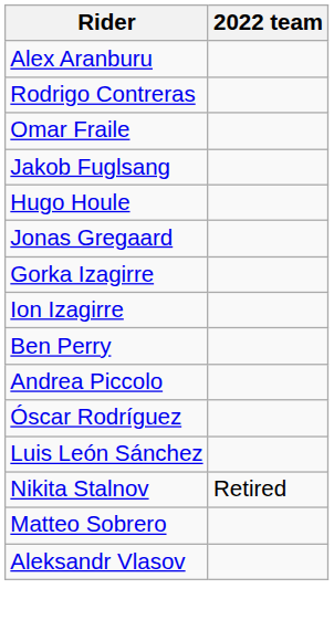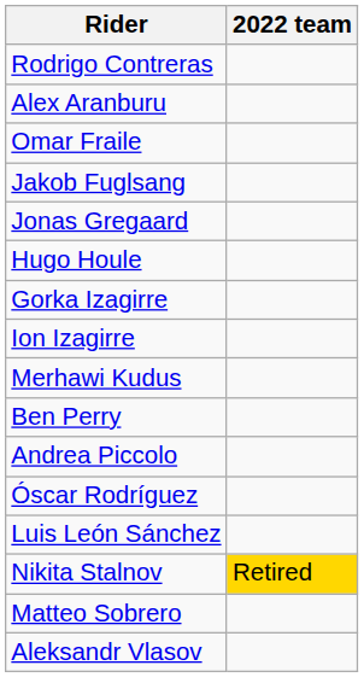rows swapped: Alex Aranburu <-> Rodrigo Contreras
rows swapped: Jonas Gregaard <-> Hugo Houle
+ row: Merhawi Kudus
Nikita Stalnov | 2022 team: no background -> gold background
